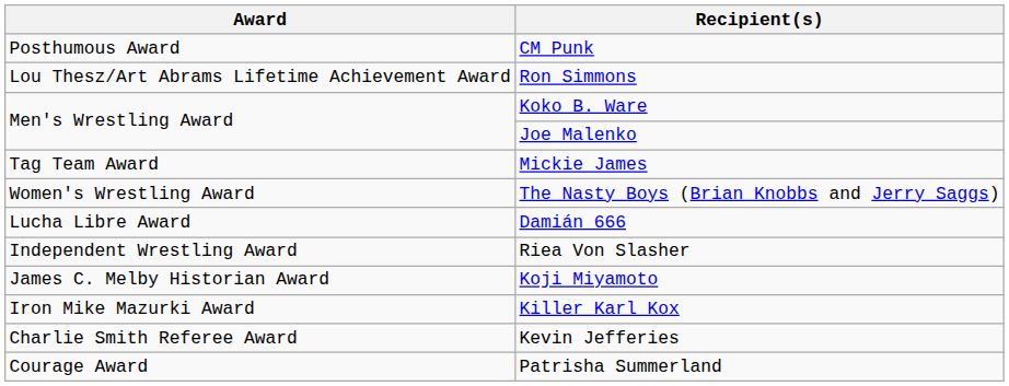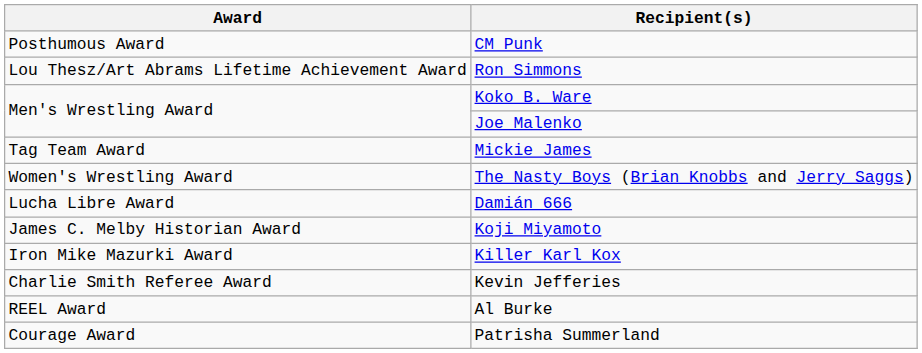- row: Independent Wrestling Award | Riea Von Slasher
+ row: REEL Award | Al Burke
